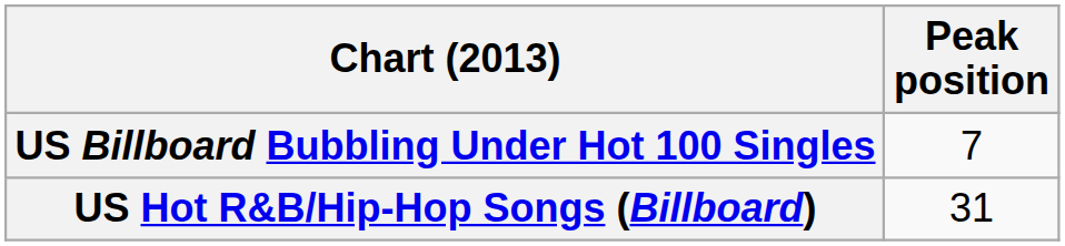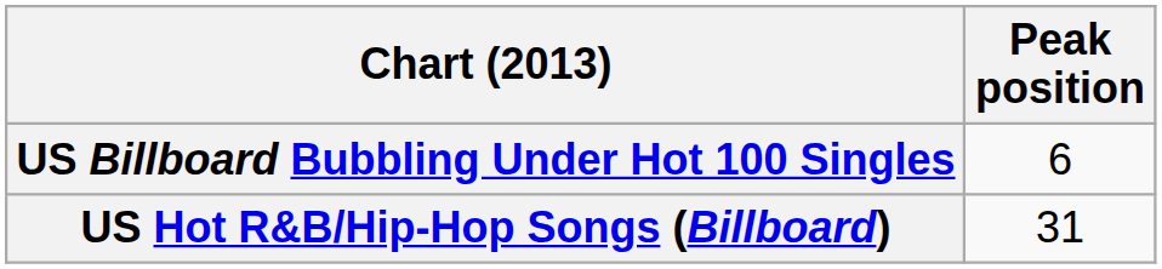US Billboard Bubbling Under Hot 100 Singles | Peak position: 7 -> 6
